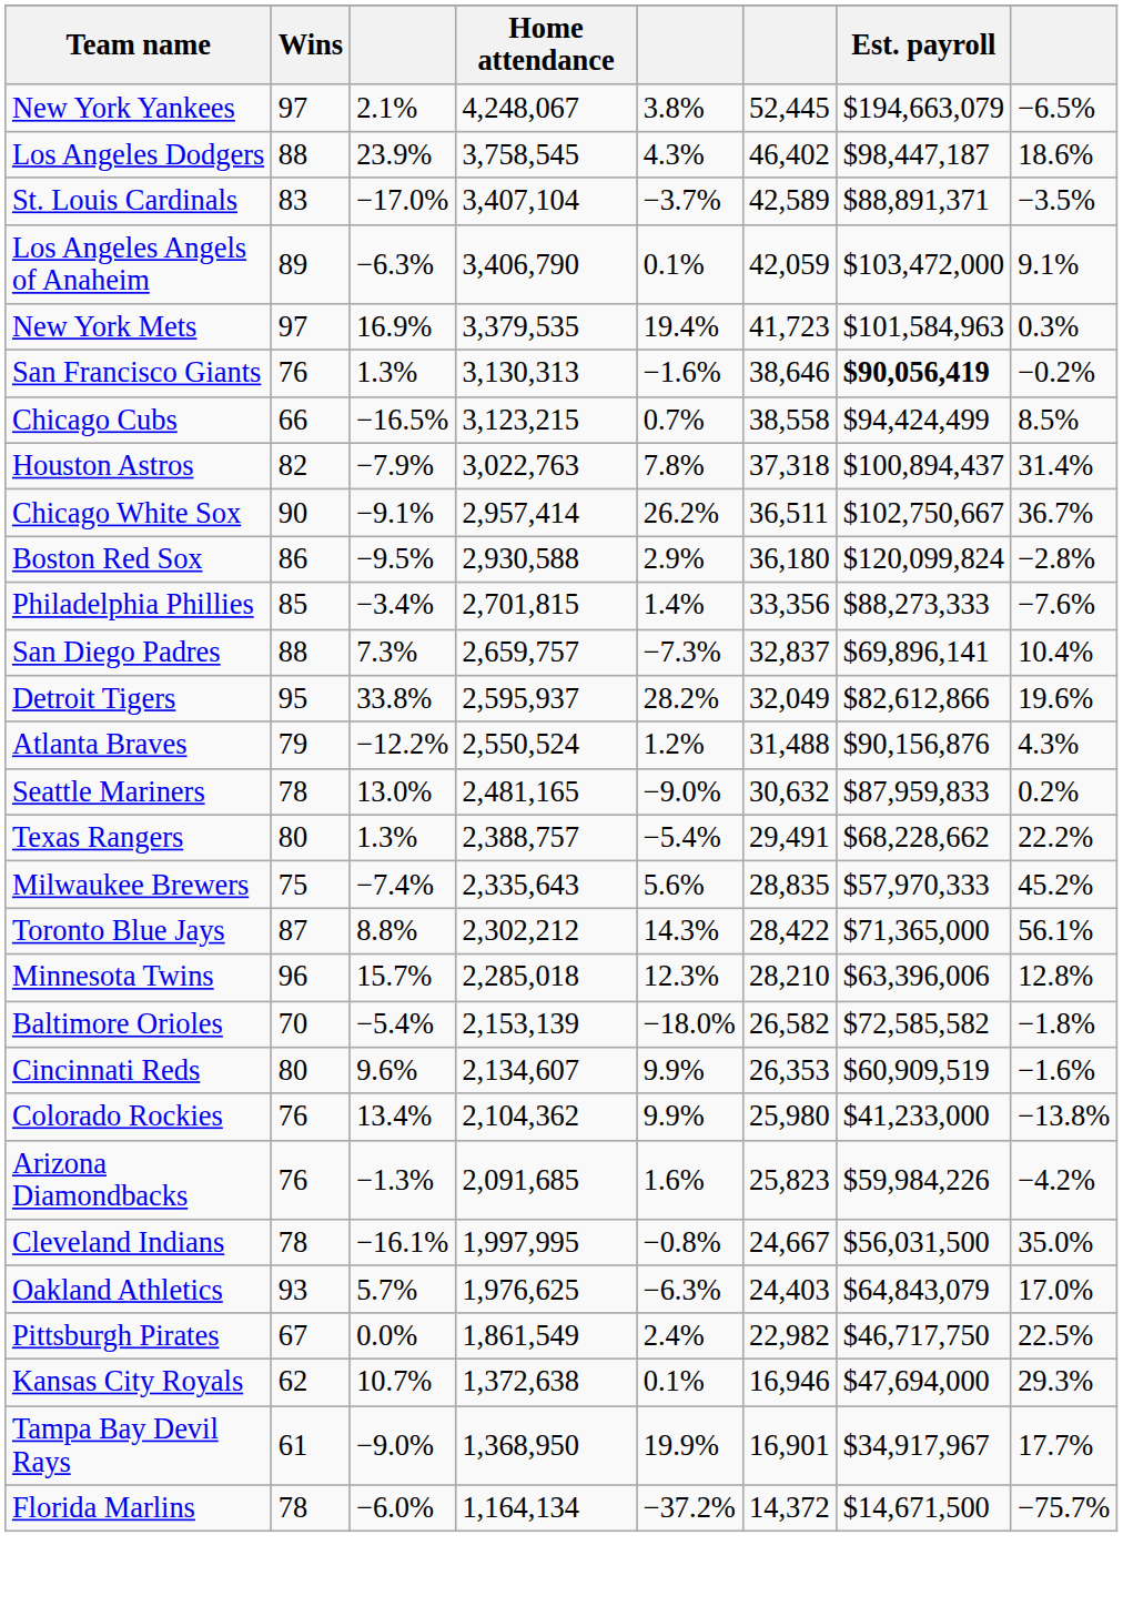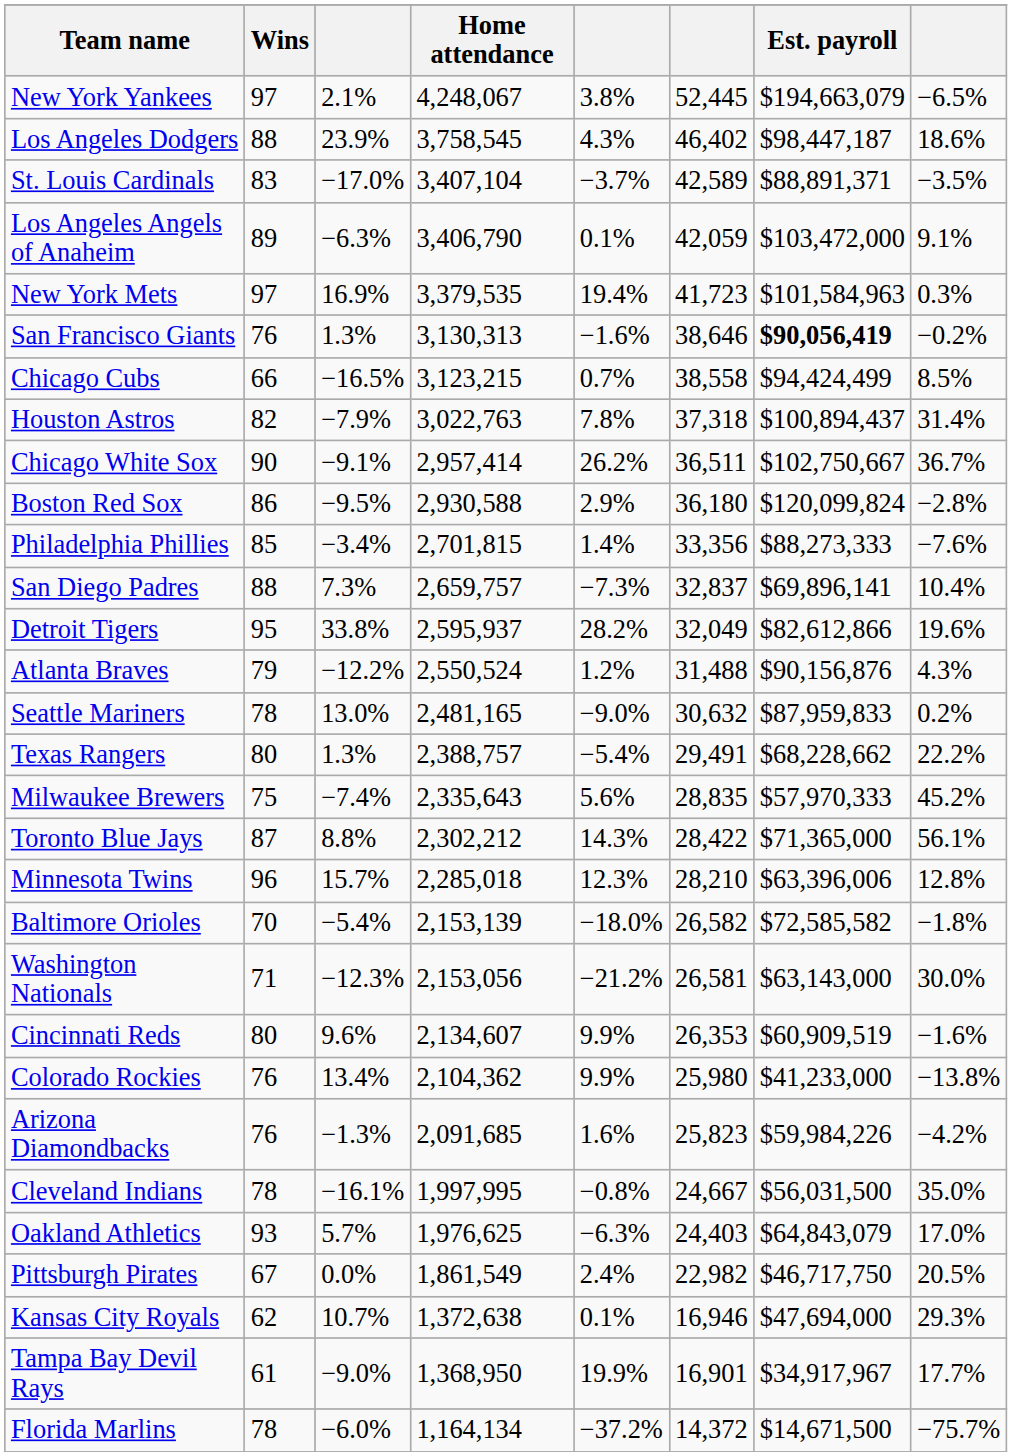+ row: Washington Nationals | 71 | −12.3% | 2,153,056 | −21.2% | 26,581 | $63,143,000 | 30.0%
Pittsburgh Pirates | column 8: 22.5% -> 20.5%
